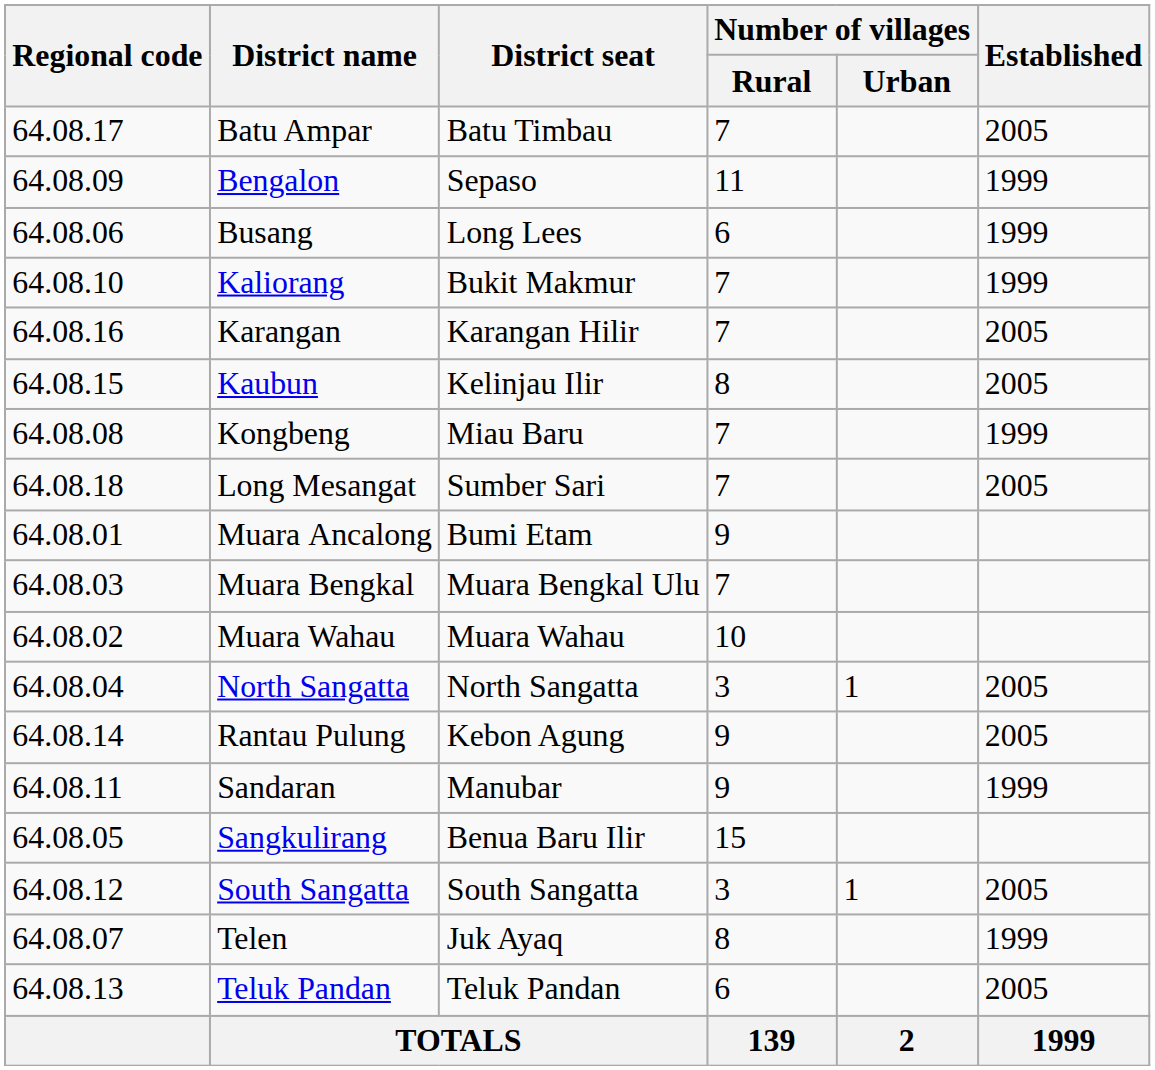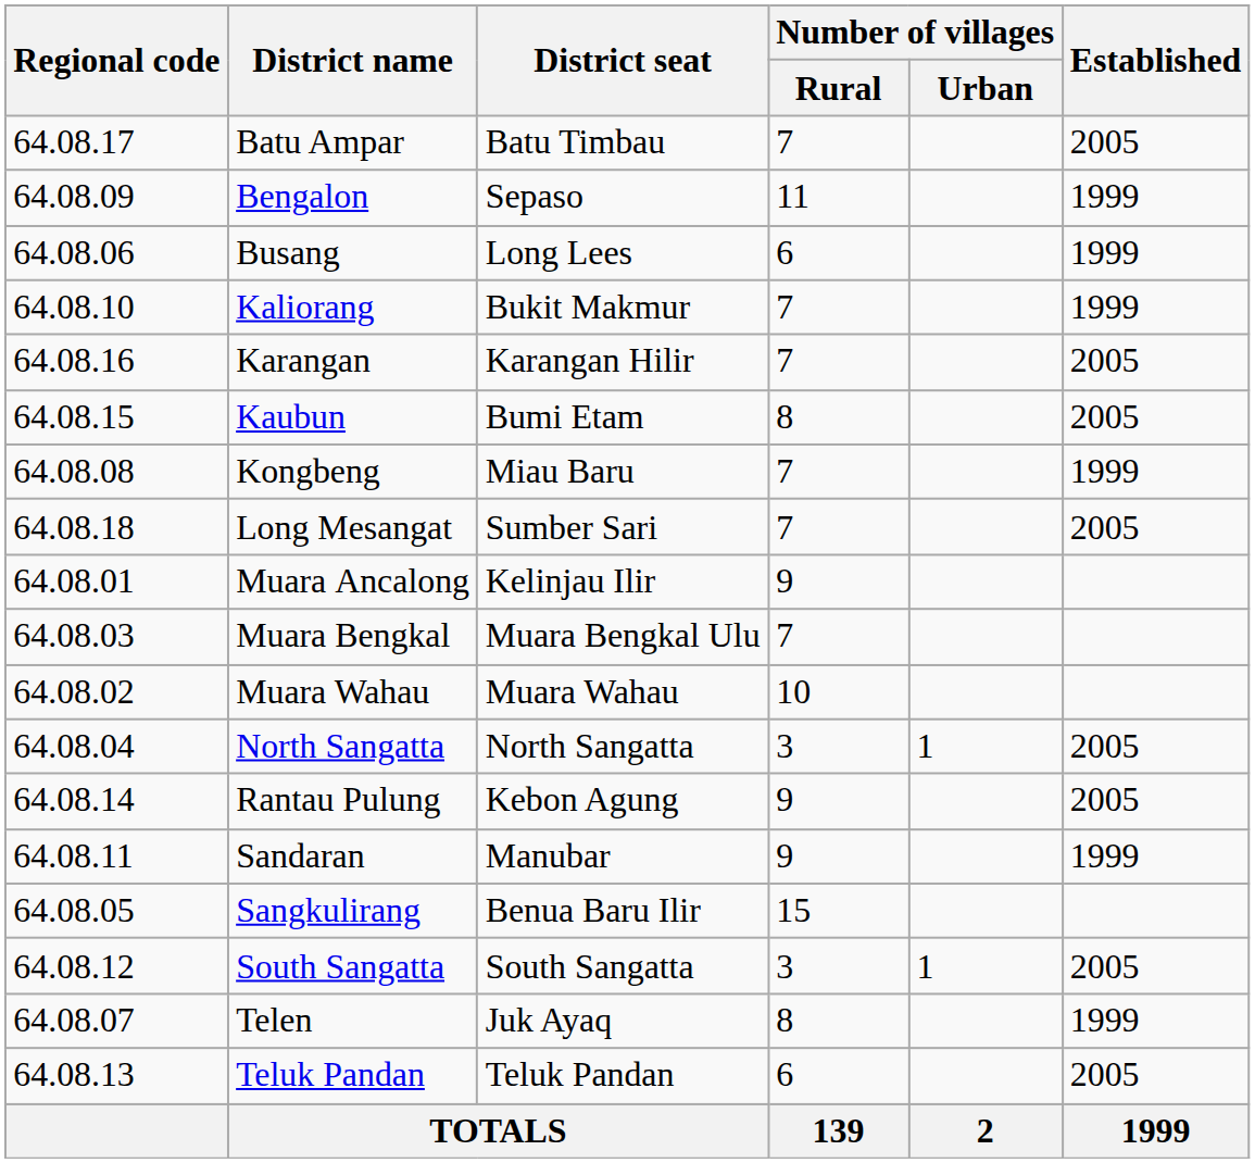Kaubun | District seat: Kelinjau Ilir -> Bumi Etam
Muara Ancalong | District seat: Bumi Etam -> Kelinjau Ilir
